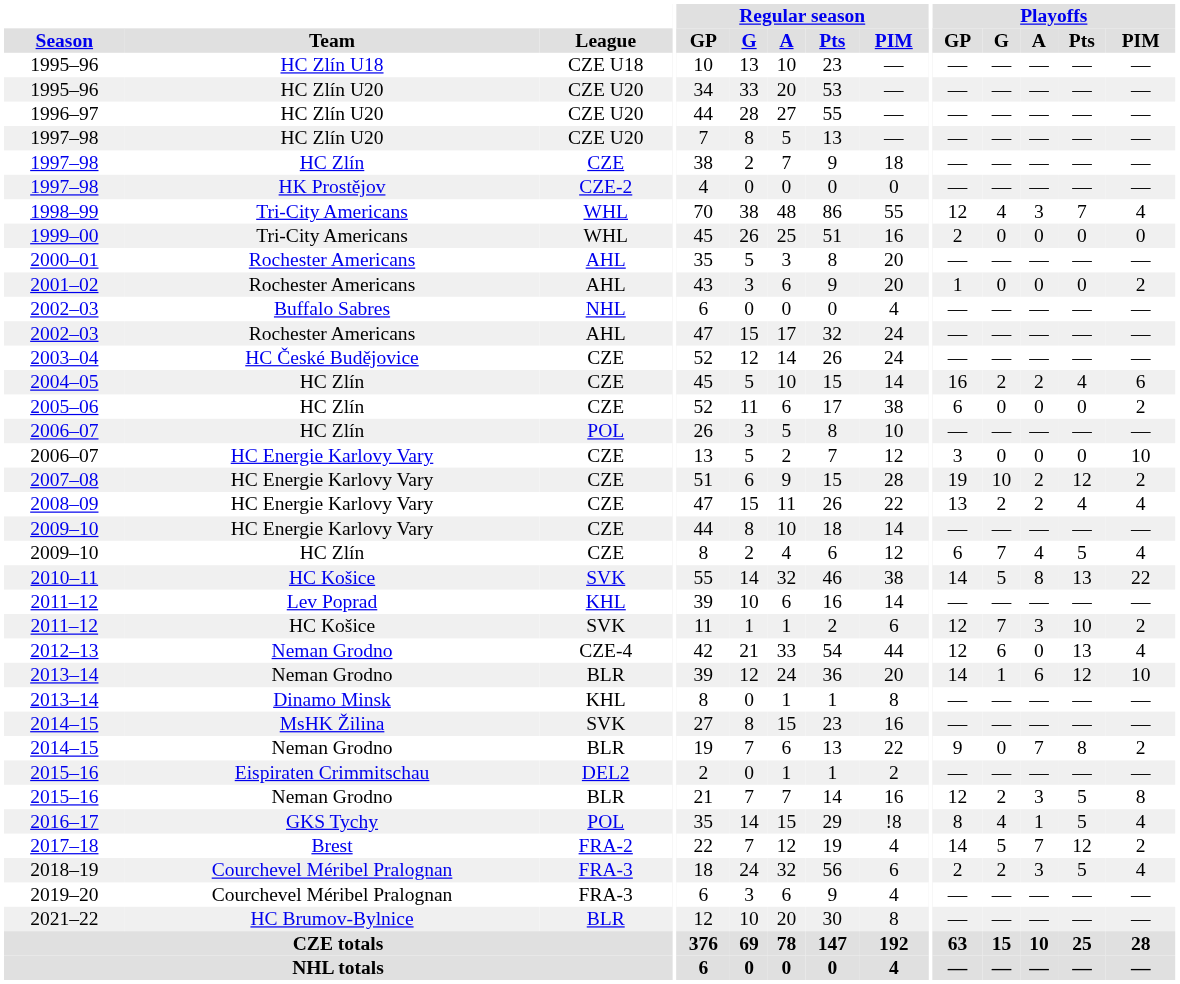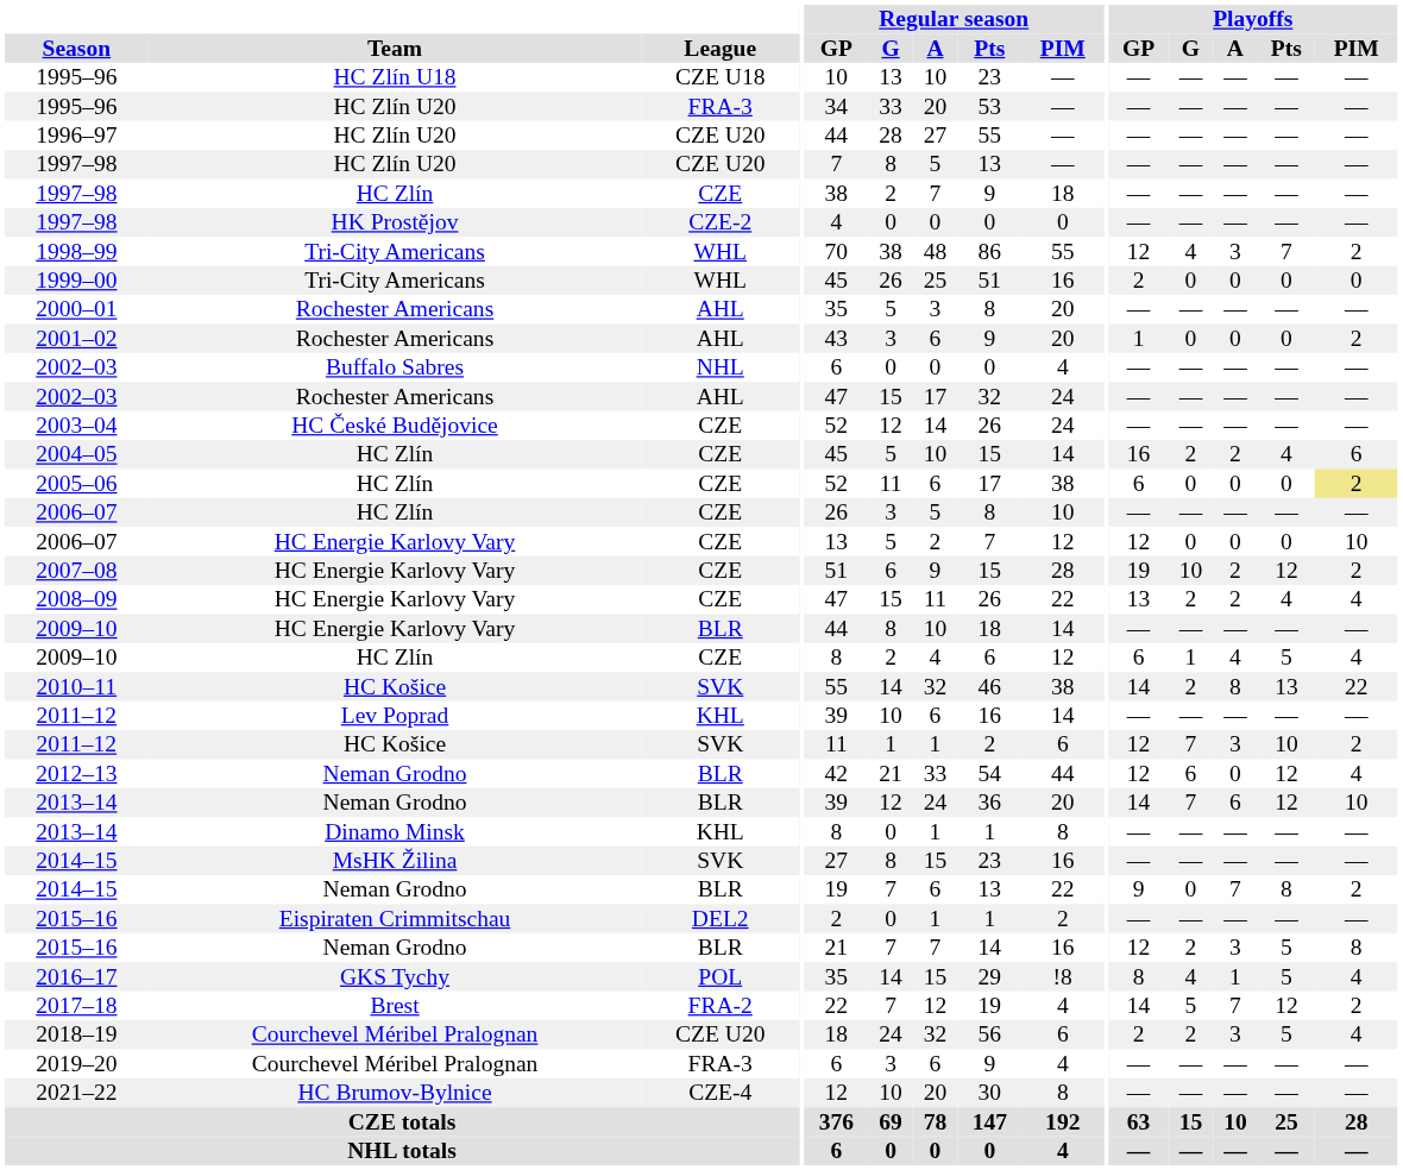1995–96 / HC Zlín U20 | League: CZE U20 -> FRA-3
1998–99 | Playoffs / PIM: 4 -> 2
2005–06 | Playoffs / PIM: no background -> khaki background
2006–07 / HC Zlín | League: POL -> CZE
2006–07 / HC Energie Karlovy Vary | Playoffs / GP: 3 -> 12
2009–10 / HC Energie Karlovy Vary | League: CZE -> BLR
2009–10 / HC Zlín | Playoffs / G: 7 -> 1
2010–11 | Playoffs / G: 5 -> 2
2012–13 | League: CZE-4 -> BLR
2012–13 | Playoffs / Pts: 13 -> 12
2013–14 / Neman Grodno | Playoffs / G: 1 -> 7
2018–19 | League: FRA-3 -> CZE U20
2021–22 | League: BLR -> CZE-4
